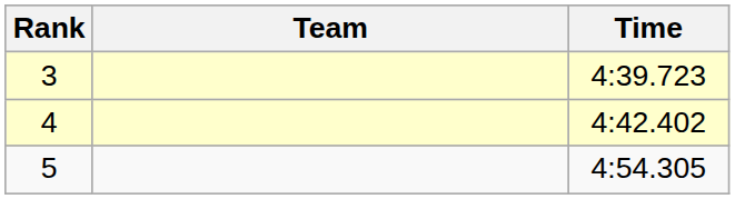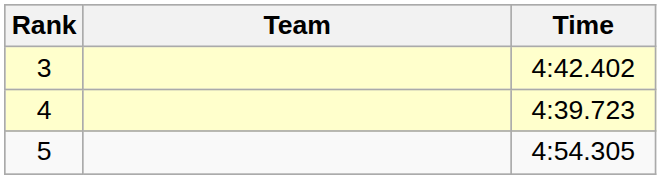3 | Time: 4:39.723 -> 4:42.402
4 | Time: 4:42.402 -> 4:39.723
